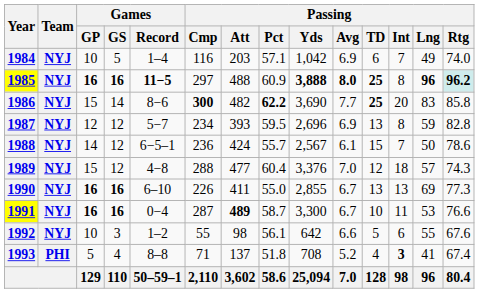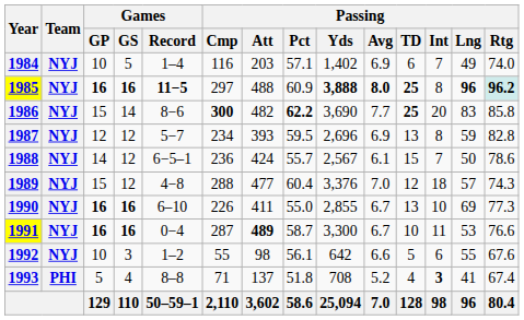1984 | Passing / Yds: 1,042 -> 1,402
1990 | Passing / Int: 13 -> 10
